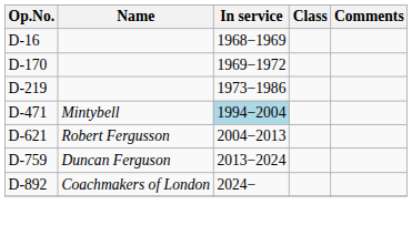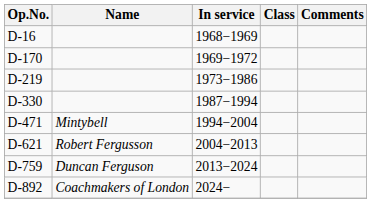+ row: D-330 | 1987−1994
D-471 | In service: lightblue background -> no background
